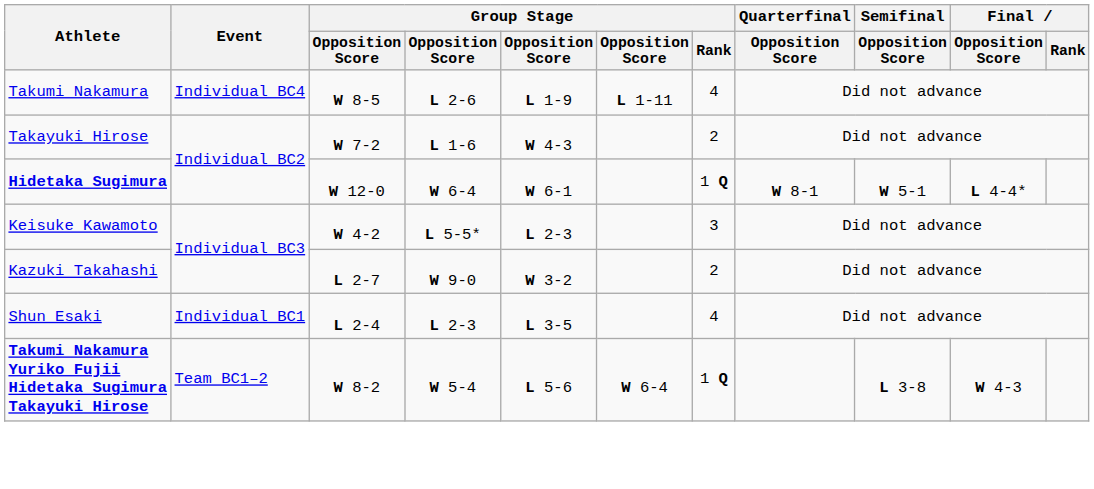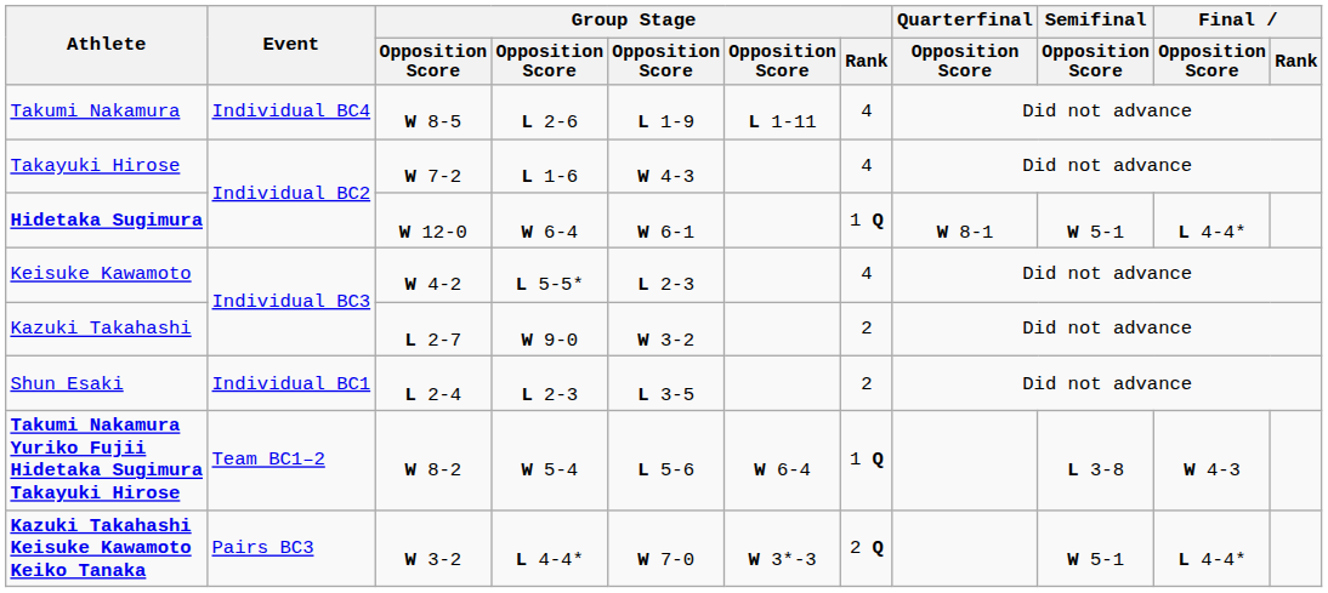Takayuki Hirose | Group Stage / Rank: 2 -> 4
Keisuke Kawamoto | Group Stage / Rank: 3 -> 4
Shun Esaki | Group Stage / Rank: 4 -> 2
+ row: Kazuki Takahashi Keisuke Kawamoto Keiko Tanaka | Pairs BC3 | W 3-2 | L 4-4* | W 7-0 | W 3*-3 | 2 Q | W 5-1 | L 4-4*
